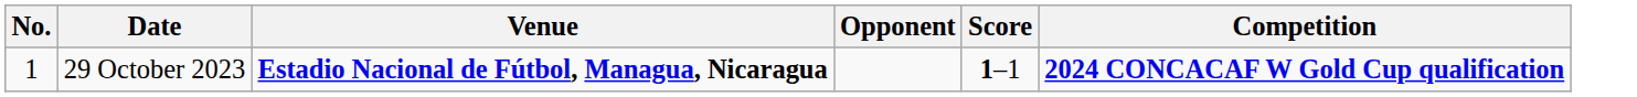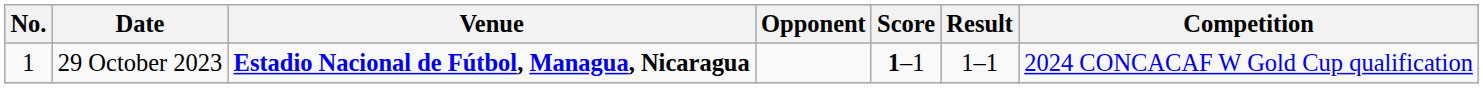+ column: Result | 1–1
29 October 2023 | Competition: bold -> normal
